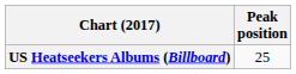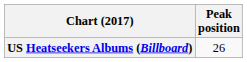US Heatseekers Albums (Billboard) | Peak position: 25 -> 26
